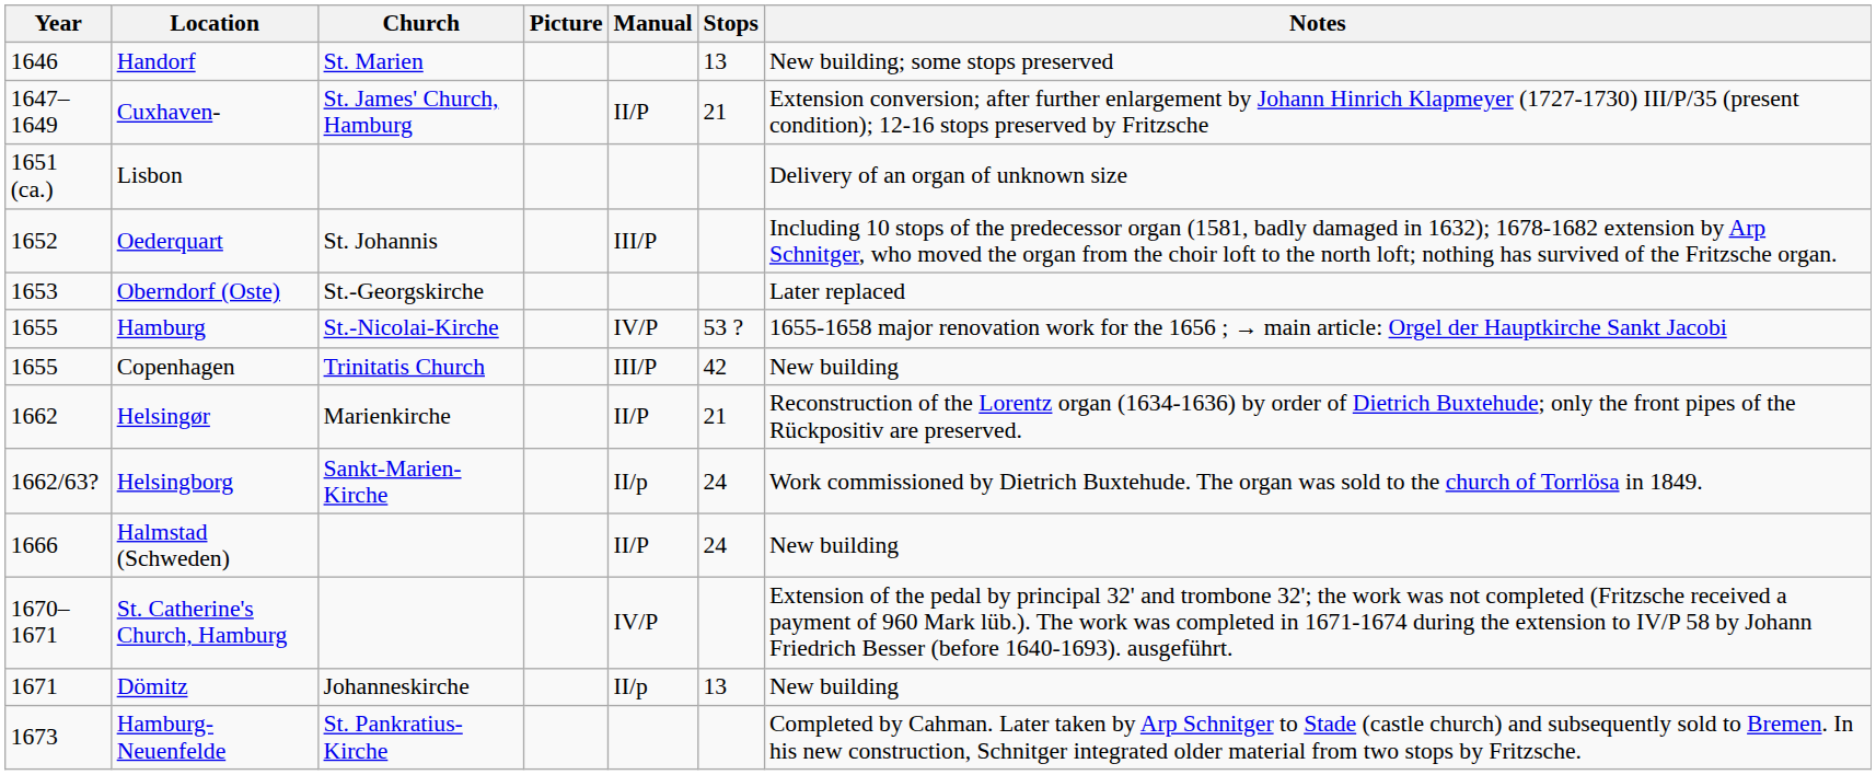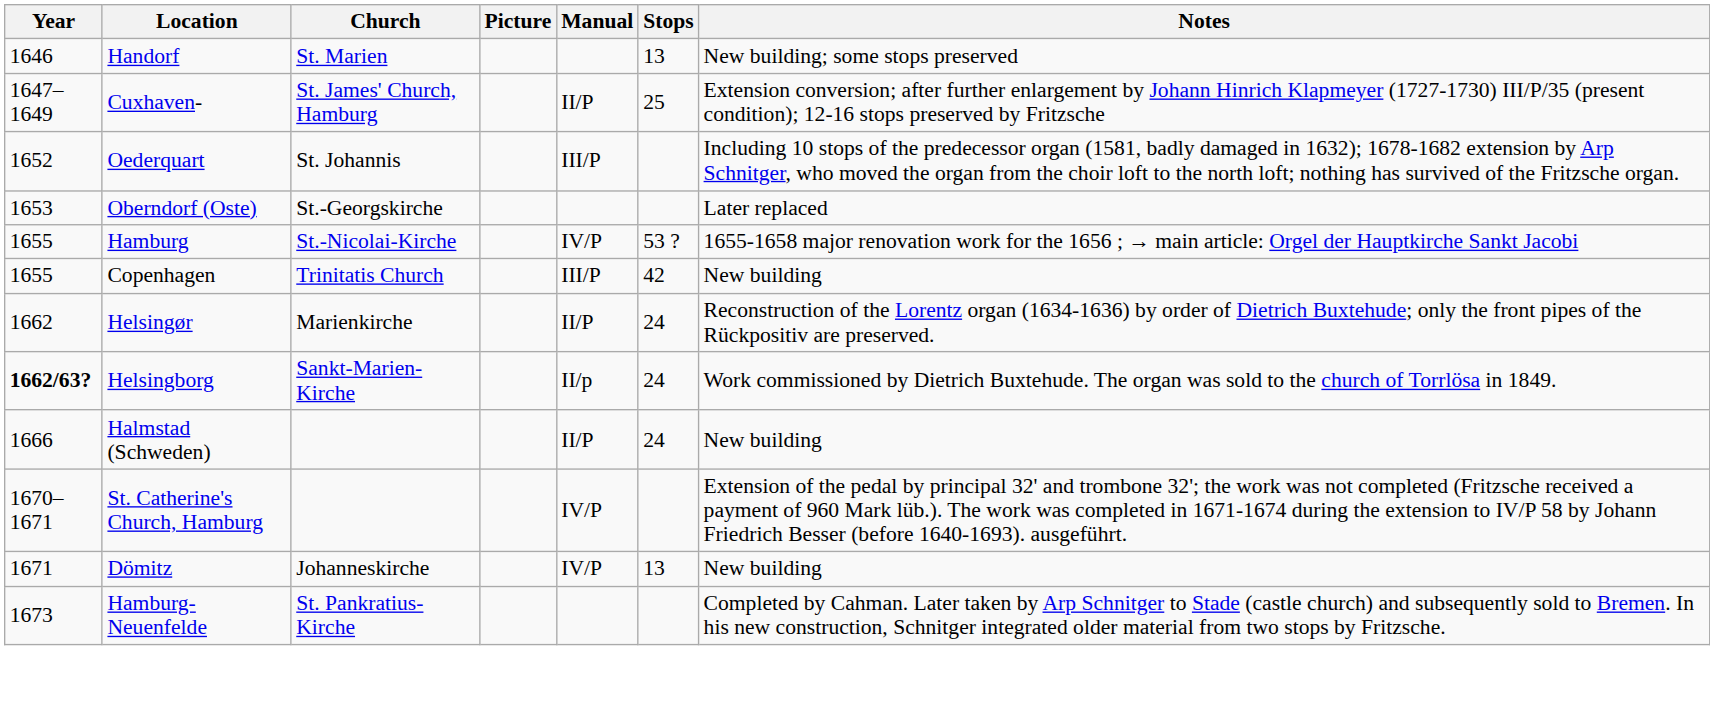Cuxhaven- | Stops: 21 -> 25
- row: 1651 (ca.) | Lisbon | Delivery of an organ of unknown size
Helsingør | Stops: 21 -> 24
Helsingborg | Year: normal -> bold
Dömitz | Manual: II/p -> IV/P
